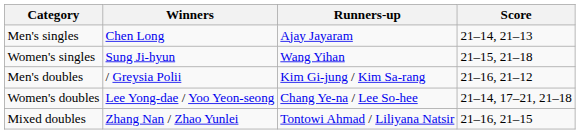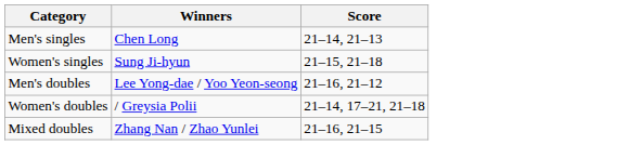- column: Runners-up | Ajay Jayaram | Wang Yihan | Kim Gi-jung / Kim Sa-rang | Chang Ye-na / Lee So-hee | Tontowi Ahmad / Liliyana Natsir
Men's doubles | Winners: / Greysia Polii -> Lee Yong-dae / Yoo Yeon-seong
Women's doubles | Winners: Lee Yong-dae / Yoo Yeon-seong -> / Greysia Polii
